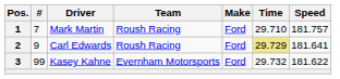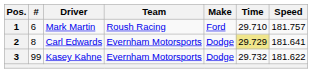1 | #: 7 -> 6
2 | #: 9 -> 8
2 | Team: Roush Racing -> Evernham Motorsports
2 | Make: Ford -> Dodge
3 | Make: Ford -> Dodge
